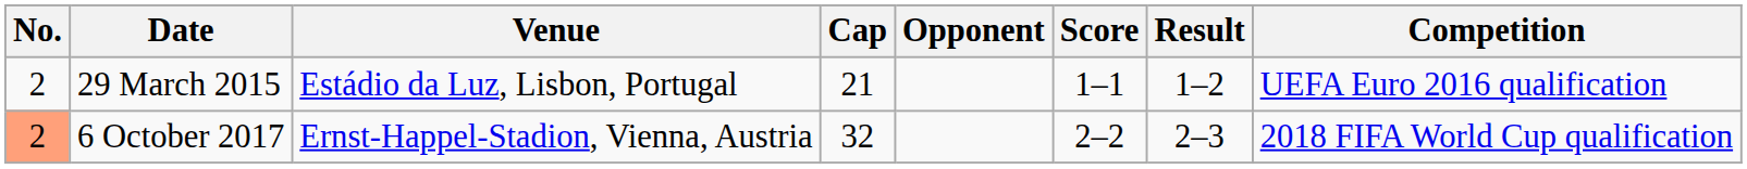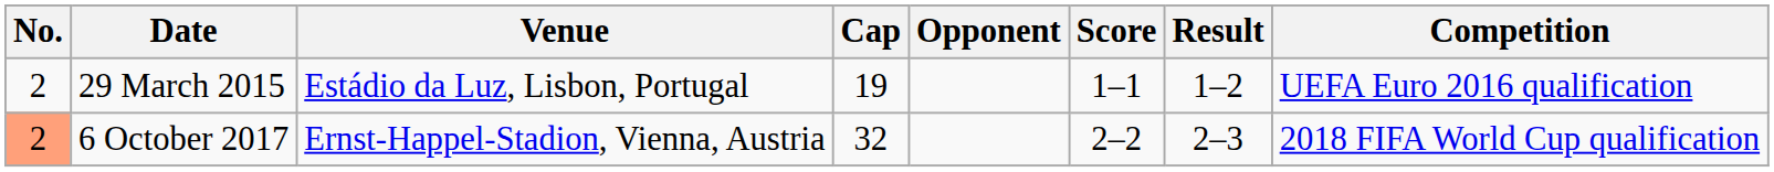29 March 2015 | Cap: 21 -> 19
